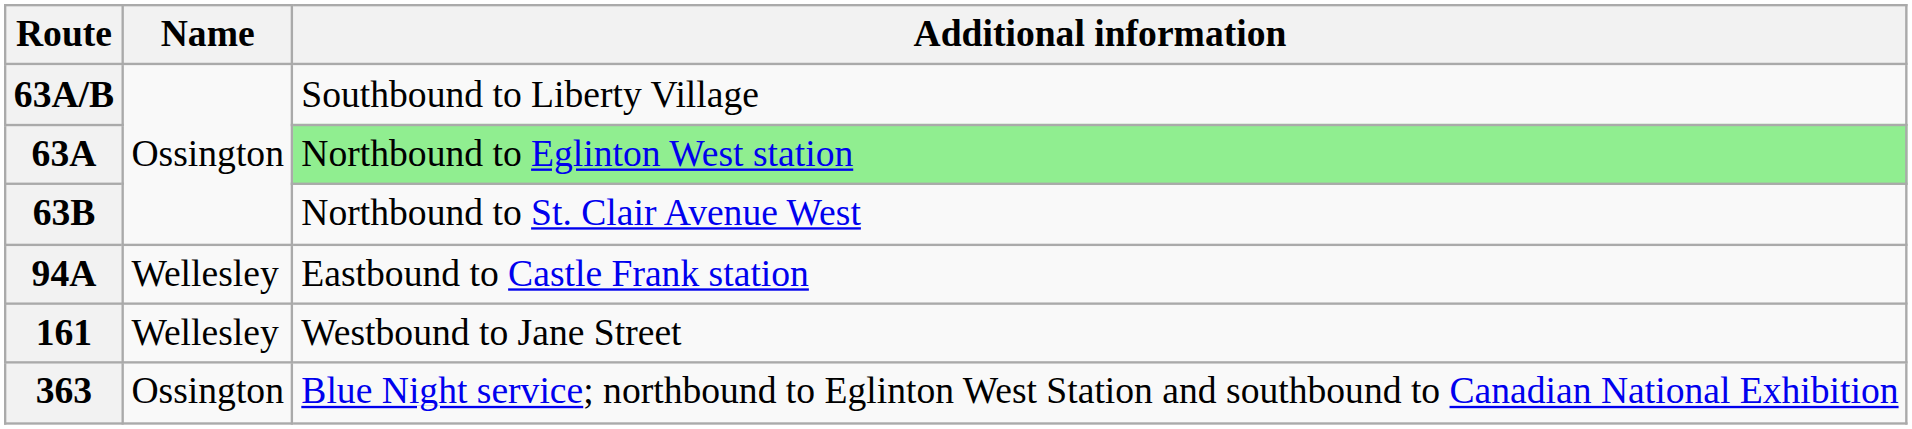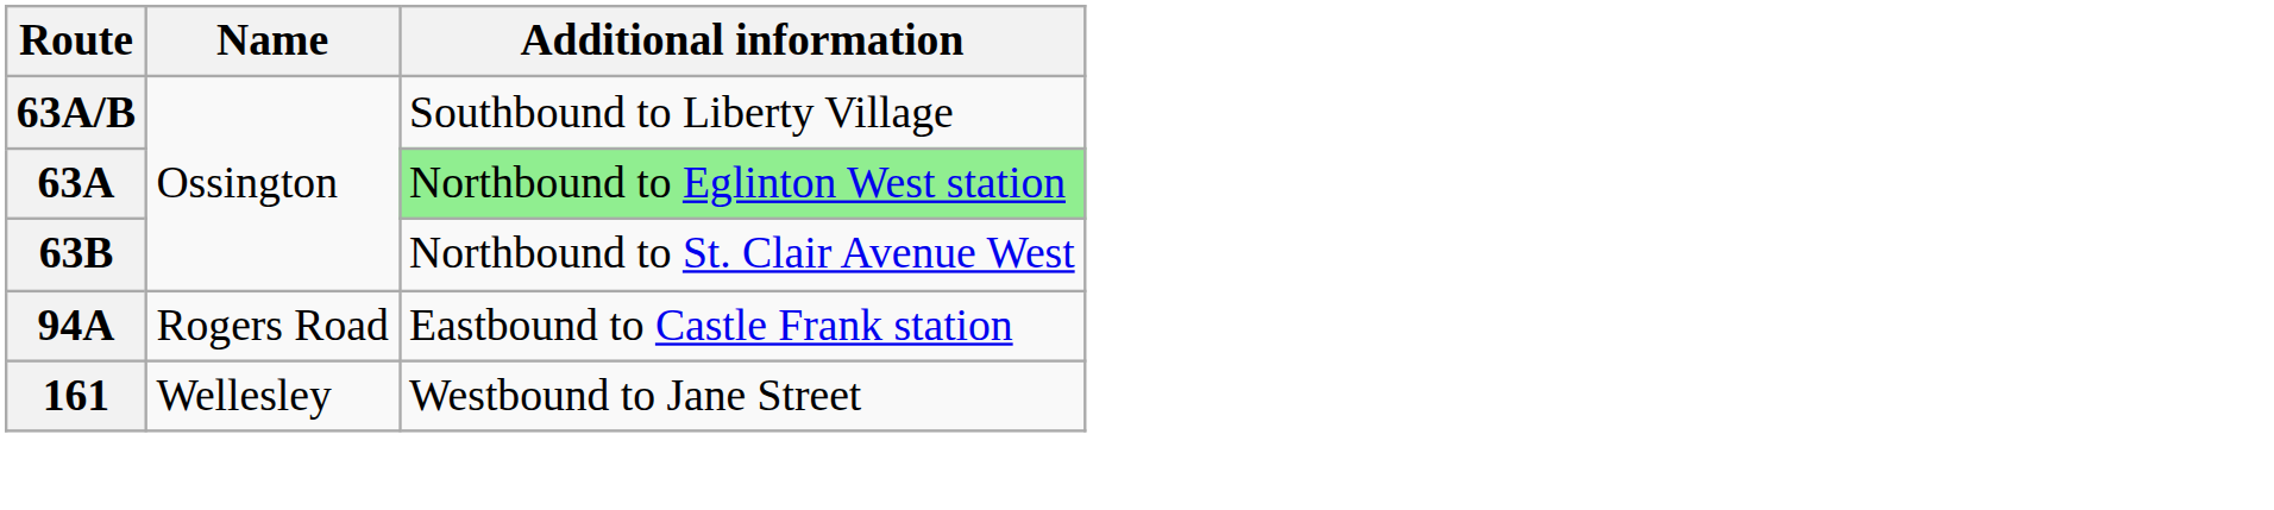94A | Name: Wellesley -> Rogers Road
- row: 363 | Ossington | Blue Night service; northbound to Eglinton West Station and southbound to Canadian National Exhibition
